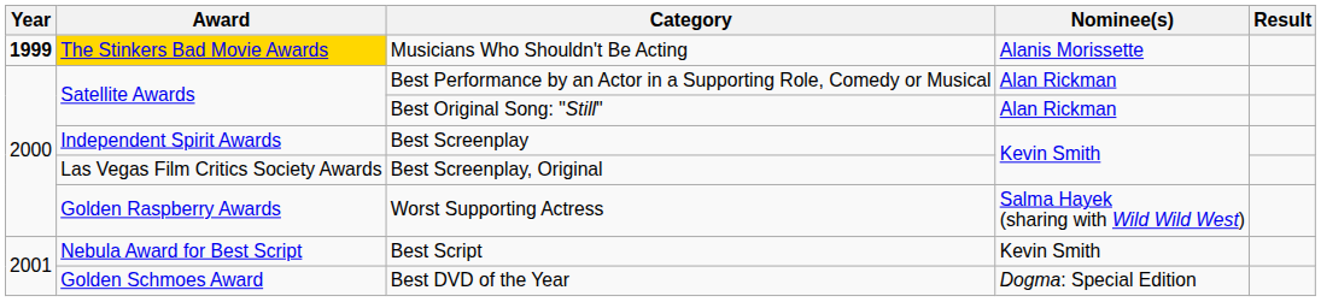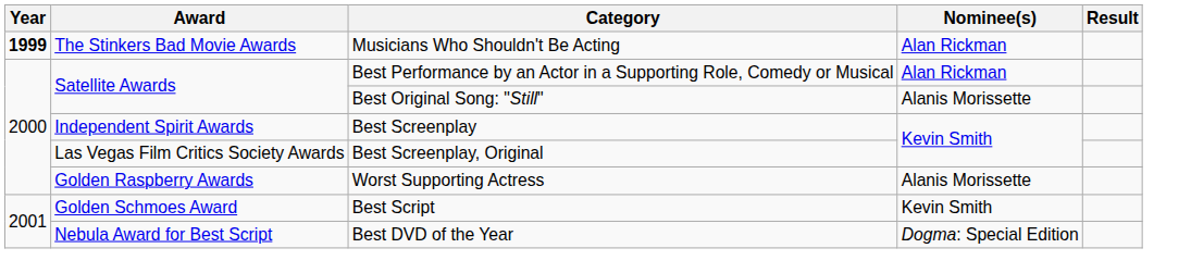Musicians Who Shouldn't Be Acting | Award: gold background -> no background
Musicians Who Shouldn't Be Acting | Nominee(s): Alanis Morissette -> Alan Rickman
Best Original Song: "Still" | Nominee(s): Alan Rickman -> Alanis Morissette
Worst Supporting Actress | Nominee(s): Salma Hayek (sharing with Wild Wild West) -> Alanis Morissette
Best Script | Award: Nebula Award for Best Script -> Golden Schmoes Award
Best DVD of the Year | Award: Golden Schmoes Award -> Nebula Award for Best Script
